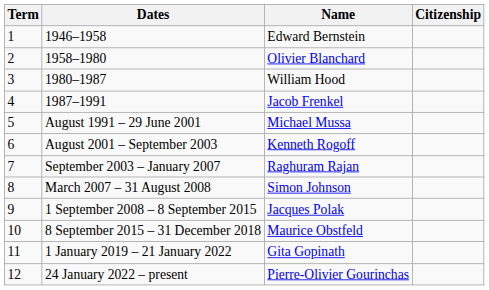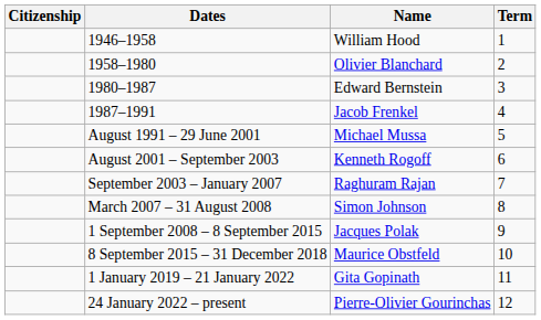columns swapped: Term <-> Citizenship
1946–1958 | Name: Edward Bernstein -> William Hood
1980–1987 | Name: William Hood -> Edward Bernstein
